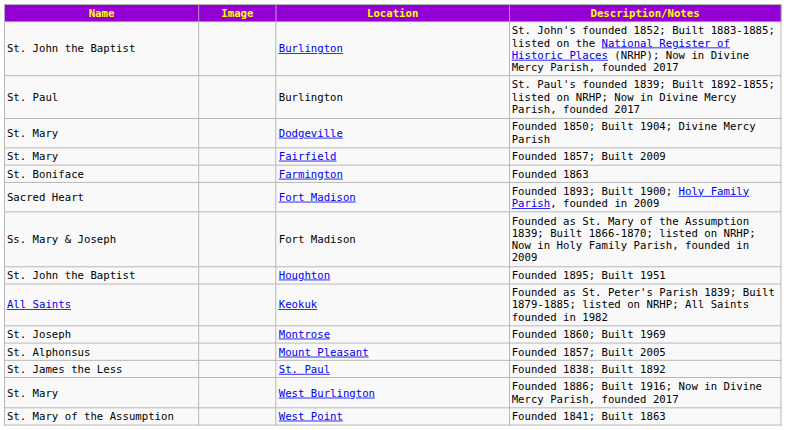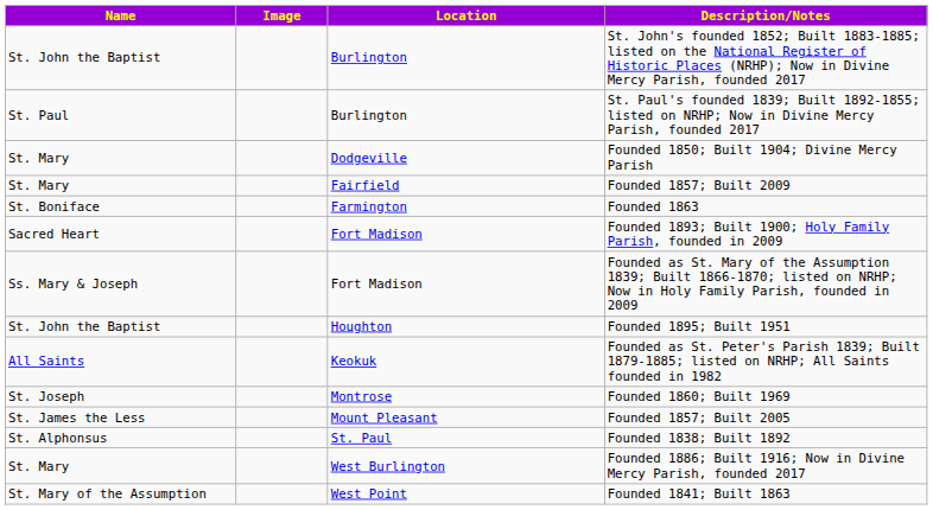Founded 1857; Built 2005 | Name: St. Alphonsus -> St. James the Less
Founded 1838; Built 1892 | Name: St. James the Less -> St. Alphonsus
